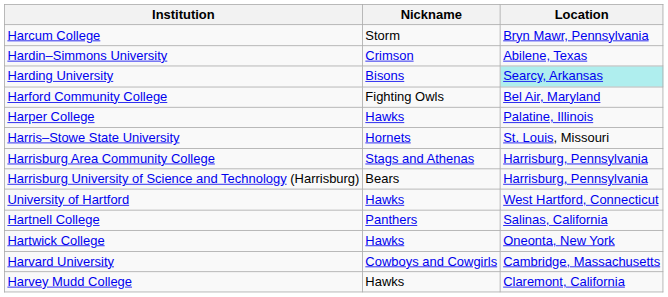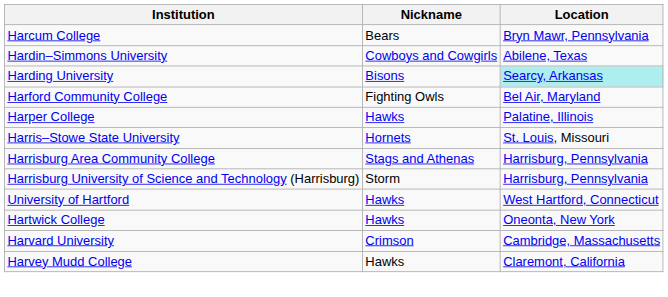Harcum College | Nickname: Storm -> Bears
Hardin–Simmons University | Nickname: Crimson -> Cowboys and Cowgirls
Harrisburg University of Science and Technology (Harrisburg) | Nickname: Bears -> Storm
- row: Hartnell College | Panthers | Salinas, California
Harvard University | Nickname: Cowboys and Cowgirls -> Crimson
